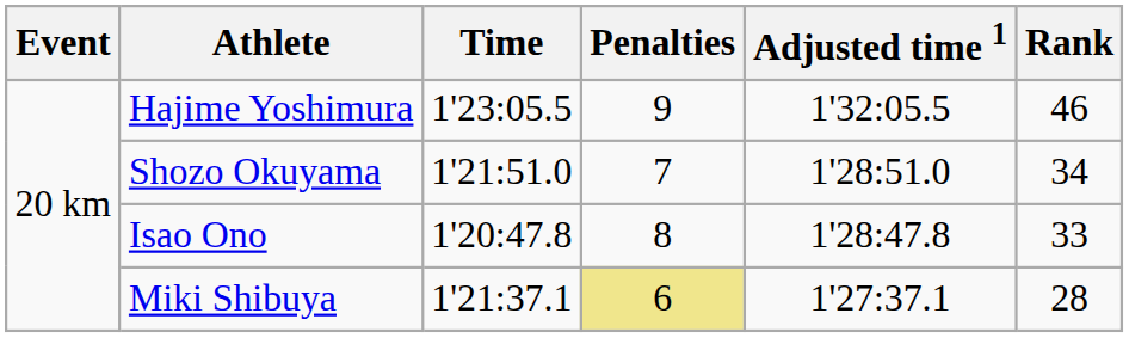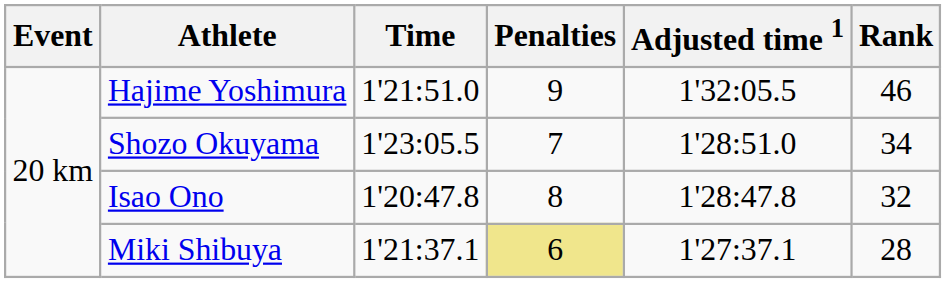Hajime Yoshimura | Time: 1'23:05.5 -> 1'21:51.0
Shozo Okuyama | Time: 1'21:51.0 -> 1'23:05.5
Isao Ono | Rank: 33 -> 32
